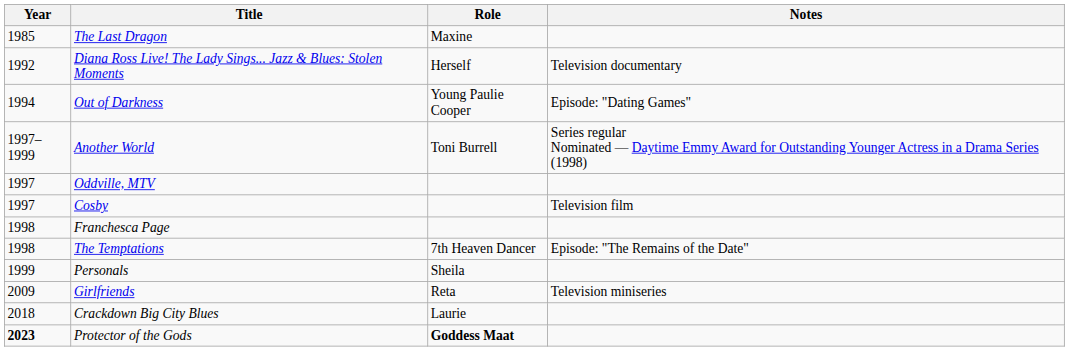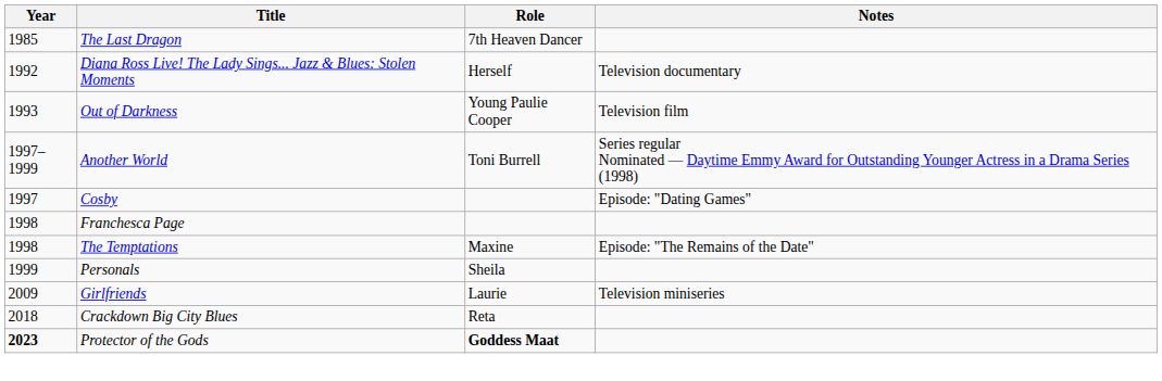The Last Dragon | Role: Maxine -> 7th Heaven Dancer
Out of Darkness | Year: 1994 -> 1993
Out of Darkness | Notes: Episode: "Dating Games" -> Television film
- row: 1997 | Oddville, MTV
Cosby | Notes: Television film -> Episode: "Dating Games"
The Temptations | Role: 7th Heaven Dancer -> Maxine
Girlfriends | Role: Reta -> Laurie
Crackdown Big City Blues | Role: Laurie -> Reta
